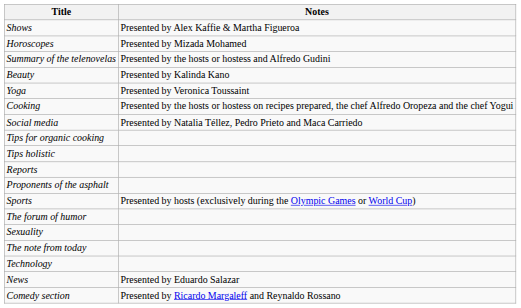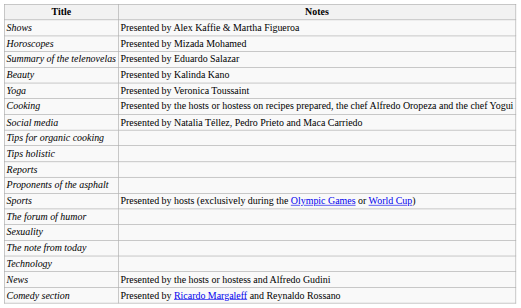Summary of the telenovelas | Notes: Presented by the hosts or hostess and Alfredo Gudini -> Presented by Eduardo Salazar
News | Notes: Presented by Eduardo Salazar -> Presented by the hosts or hostess and Alfredo Gudini
